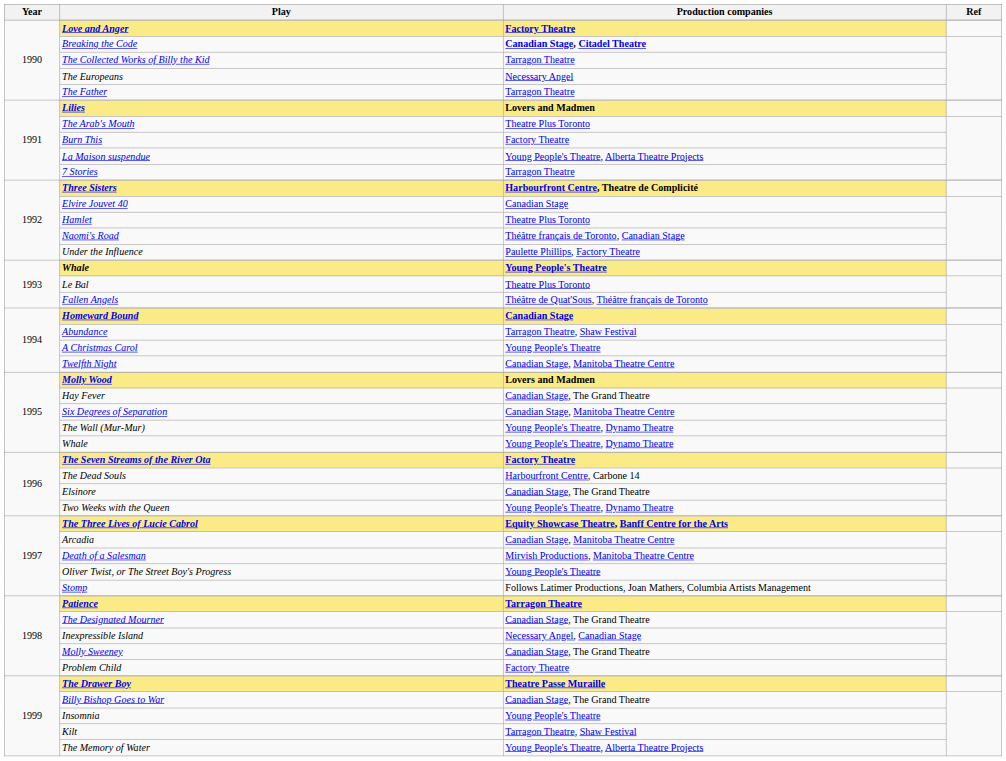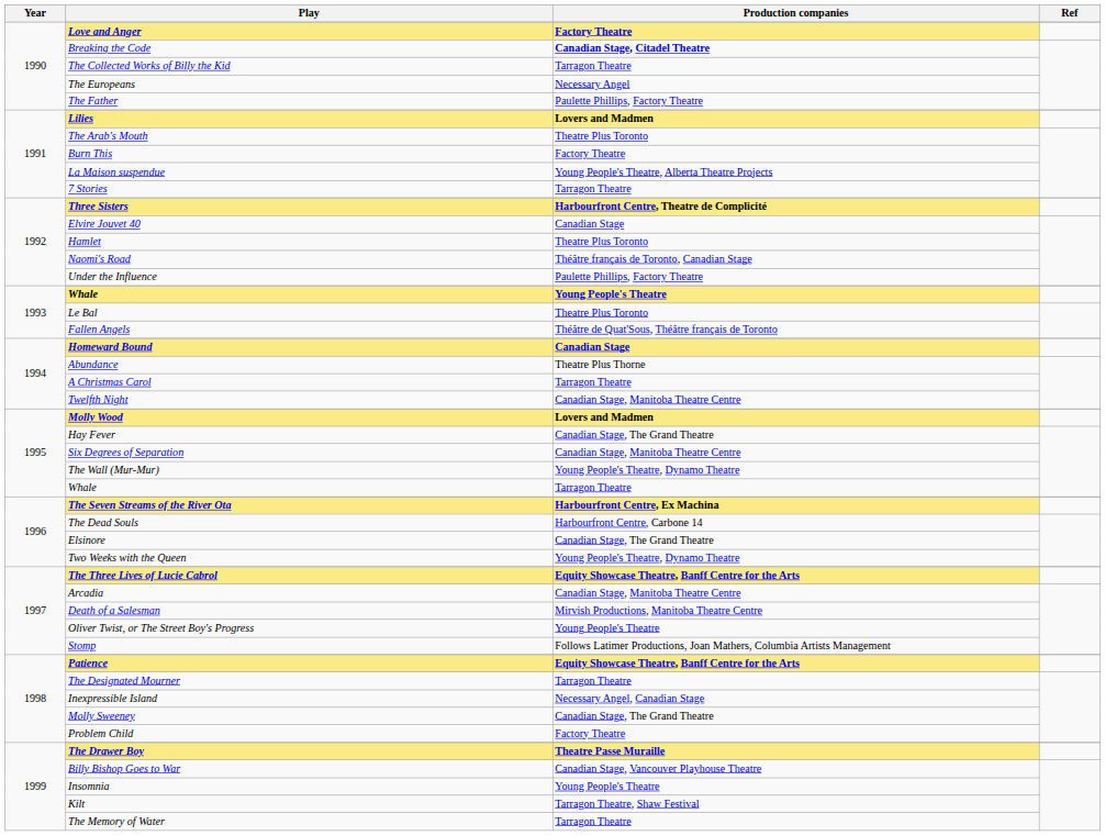The Father | Production companies: Tarragon Theatre -> Paulette Phillips, Factory Theatre
Abundance | Production companies: Tarragon Theatre, Shaw Festival -> Theatre Plus Thorne
A Christmas Carol | Production companies: Young People's Theatre -> Tarragon Theatre
1995 / Whale | Production companies: Young People's Theatre, Dynamo Theatre -> Tarragon Theatre
The Seven Streams of the River Ota | Production companies: Factory Theatre -> Harbourfront Centre, Ex Machina
Patience | Production companies: Tarragon Theatre -> Equity Showcase Theatre, Banff Centre for the Arts
The Designated Mourner | Production companies: Canadian Stage, The Grand Theatre -> Tarragon Theatre
Billy Bishop Goes to War | Production companies: Canadian Stage, The Grand Theatre -> Canadian Stage, Vancouver Playhouse Theatre
The Memory of Water | Production companies: Young People's Theatre, Alberta Theatre Projects -> Tarragon Theatre
